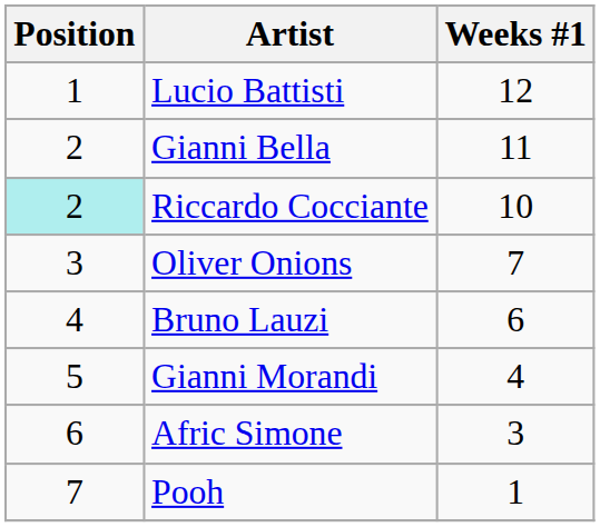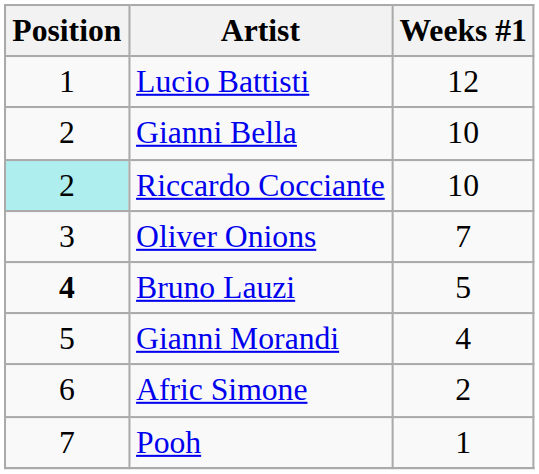Gianni Bella | Weeks #1: 11 -> 10
Bruno Lauzi | Position: normal -> bold
Bruno Lauzi | Weeks #1: 6 -> 5
Afric Simone | Weeks #1: 3 -> 2
